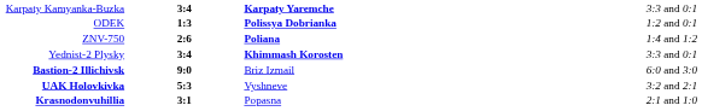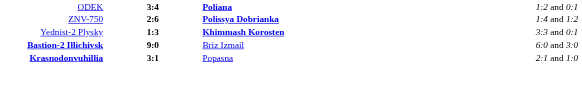- row: Karpaty Kamyanka-Buzka | 3:4 | Karpaty Yaremche | 3:3 and 0:1
ODEK | column 2: 1:3 -> 3:4
ODEK | column 3: Polissya Dobrianka -> Poliana
ZNV-750 | column 3: Poliana -> Polissya Dobrianka
Yednist-2 Plysky | column 2: 3:4 -> 1:3
- row: UAK Holovkivka | 5:3 | Vyshneve | 3:2 and 2:1
